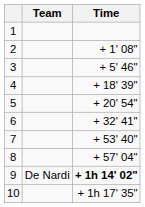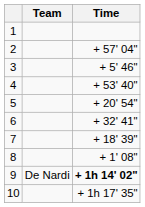2 | Time: + 1' 08" -> + 57' 04"
4 | Time: + 18' 39" -> + 53' 40"
7 | Time: + 53' 40" -> + 18' 39"
8 | Time: + 57' 04" -> + 1' 08"
